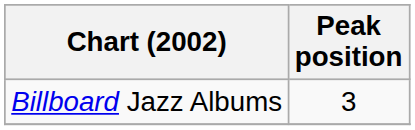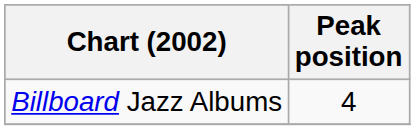Billboard Jazz Albums | Peak position: 3 -> 4
